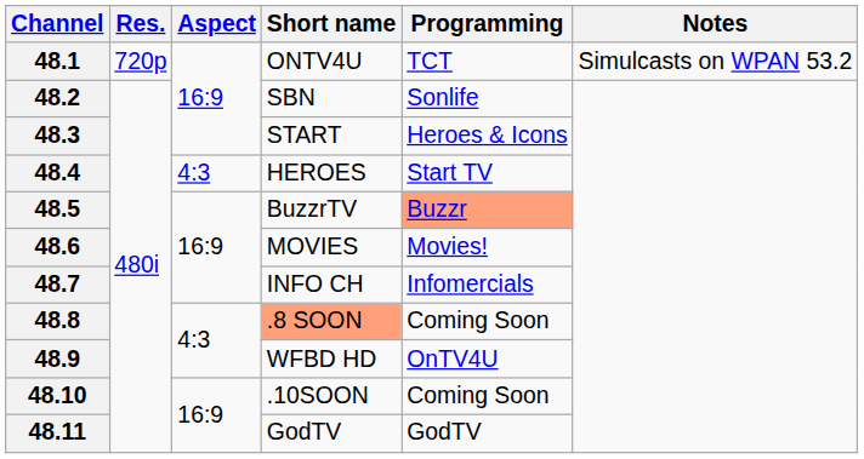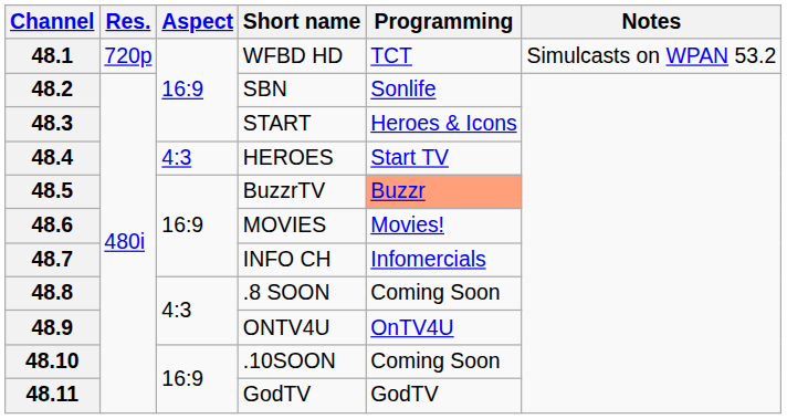48.1 | Short name: ONTV4U -> WFBD HD
48.8 | Short name: lightsalmon background -> no background
48.9 | Short name: WFBD HD -> ONTV4U
